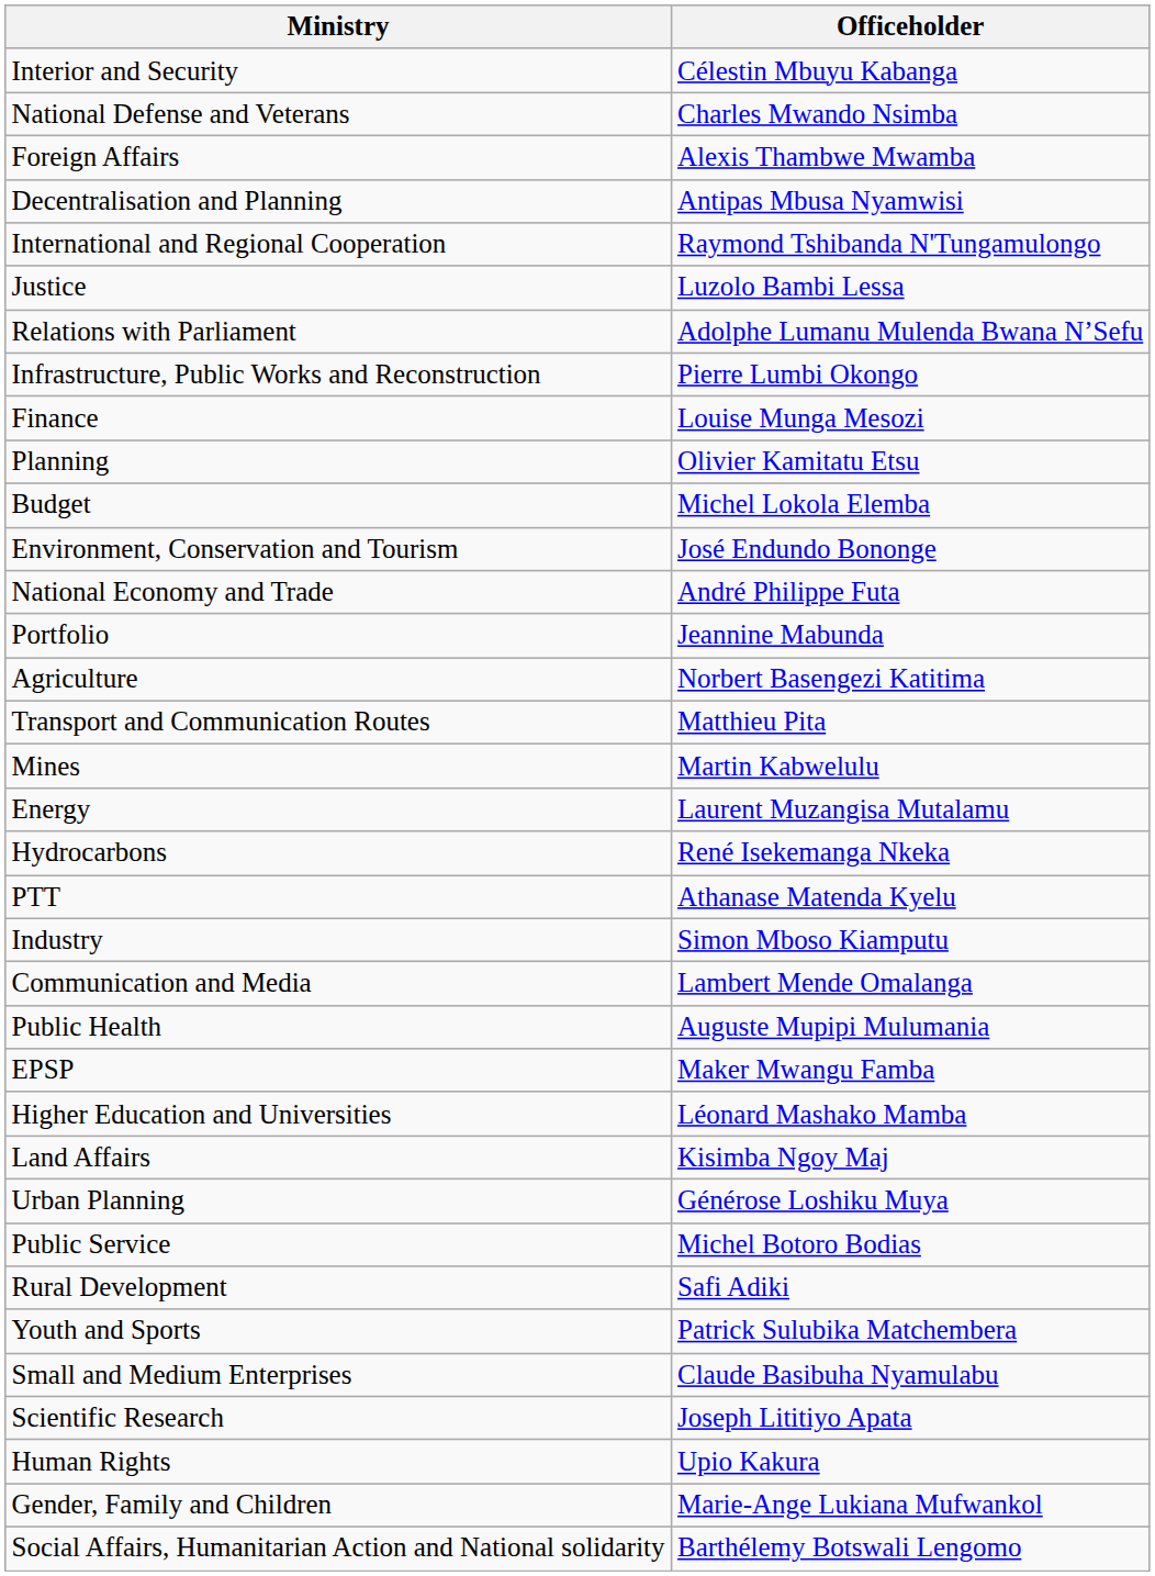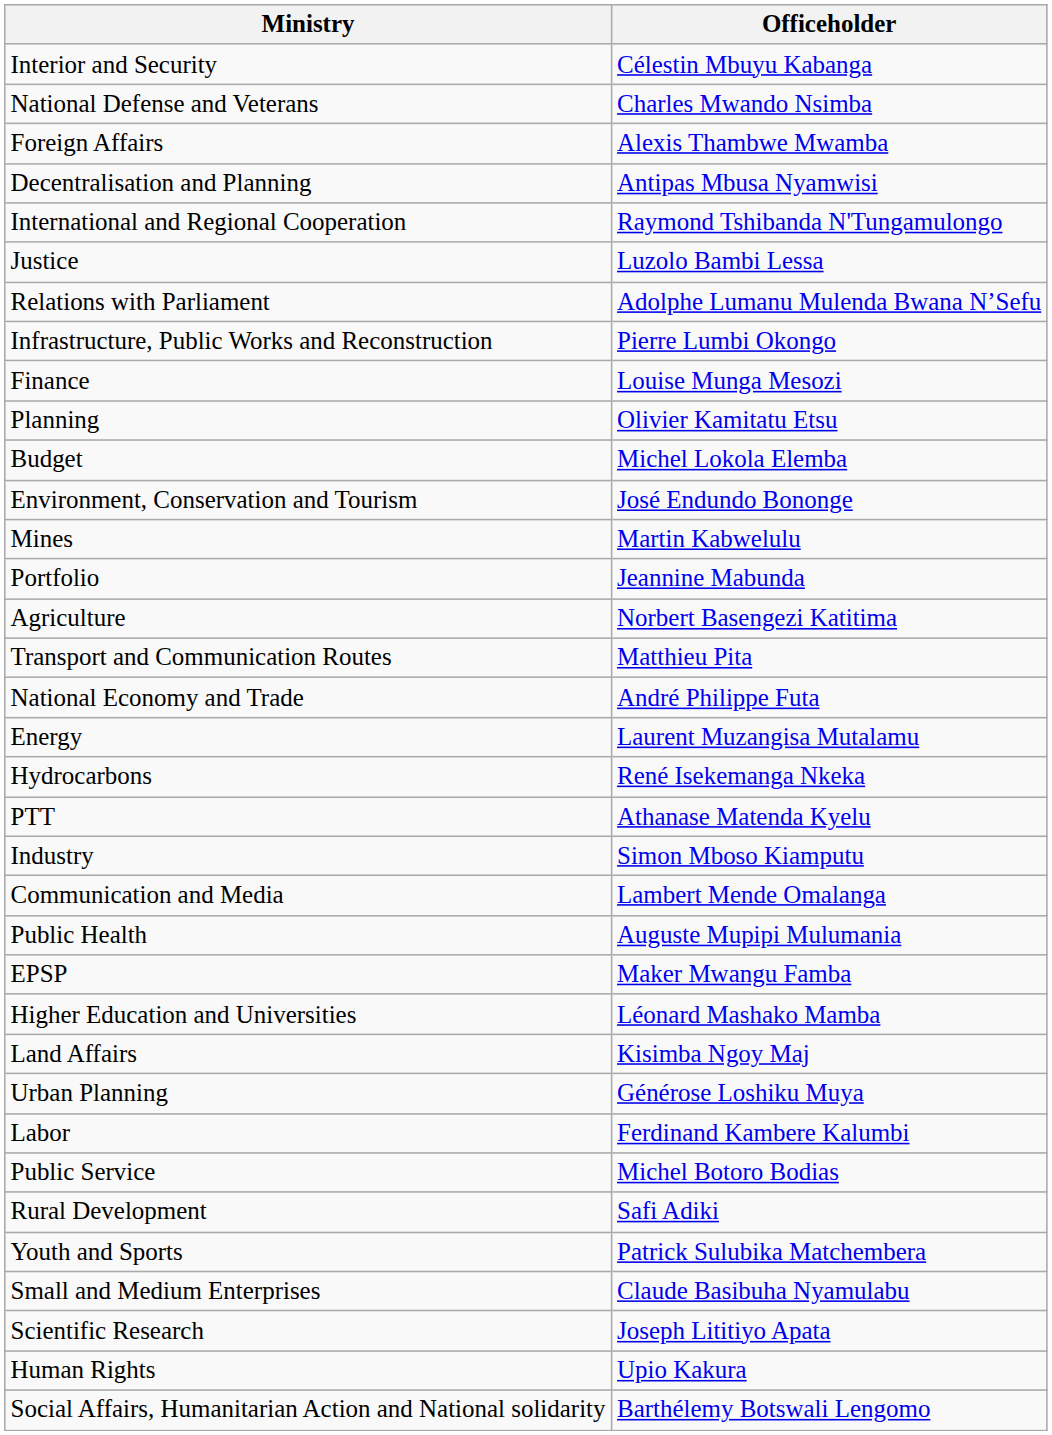rows swapped: National Economy and Trade <-> Mines
+ row: Labor | Ferdinand Kambere Kalumbi
- row: Gender, Family and Children | Marie-Ange Lukiana Mufwankol
